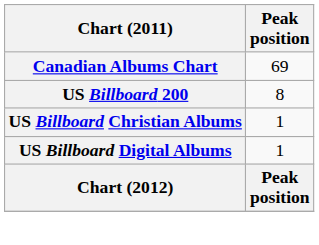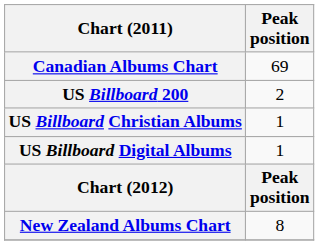US Billboard 200 | Peak position: 8 -> 2
+ row: New Zealand Albums Chart | 8
